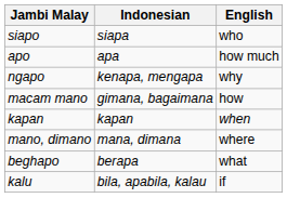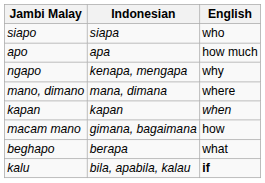rows swapped: mano, dimano <-> macam mano
kalu | English: normal -> bold
